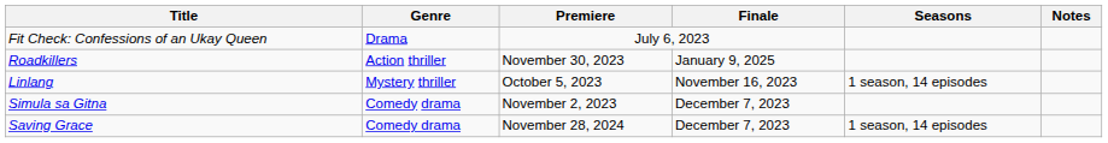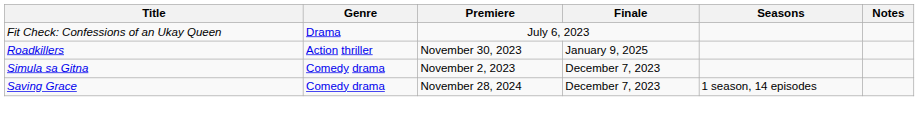- row: Linlang | Mystery thriller | October 5, 2023 | November 16, 2023 | 1 season, 14 episodes
